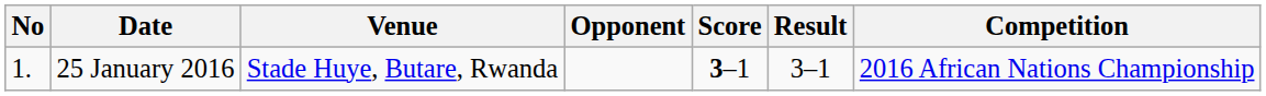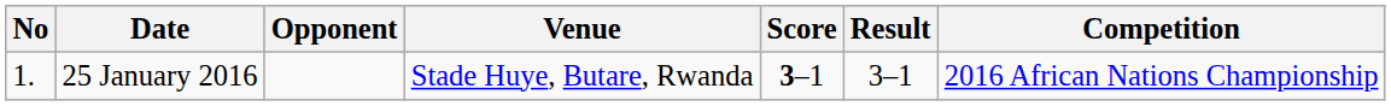columns swapped: Venue <-> Opponent
